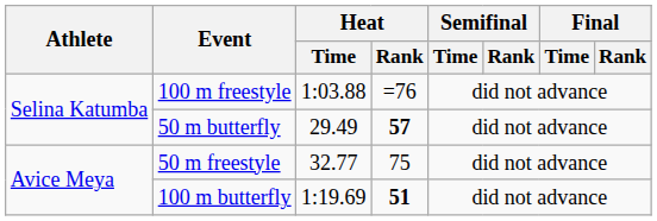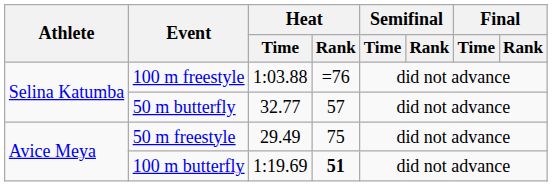50 m butterfly | Heat / Time: 29.49 -> 32.77
50 m butterfly | Heat / Rank: bold -> normal
50 m freestyle | Heat / Time: 32.77 -> 29.49
